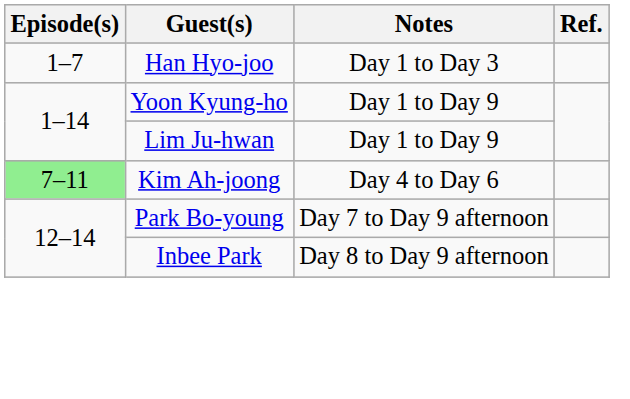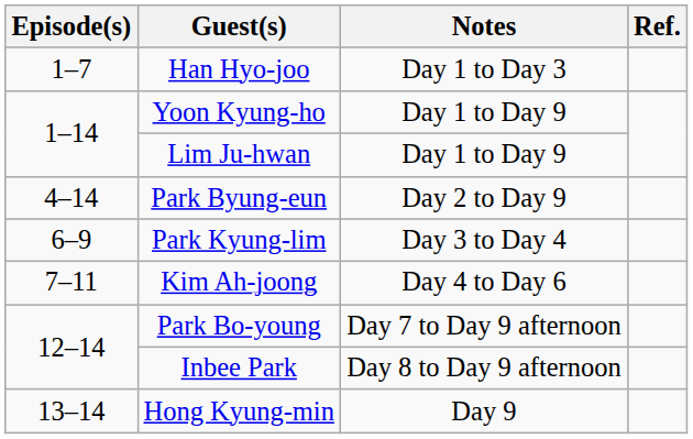+ row: 4–14 | Park Byung-eun | Day 2 to Day 9
+ row: 6–9 | Park Kyung-lim | Day 3 to Day 4
Kim Ah-joong | Episode(s): lightgreen background -> no background
+ row: 13–14 | Hong Kyung-min | Day 9
